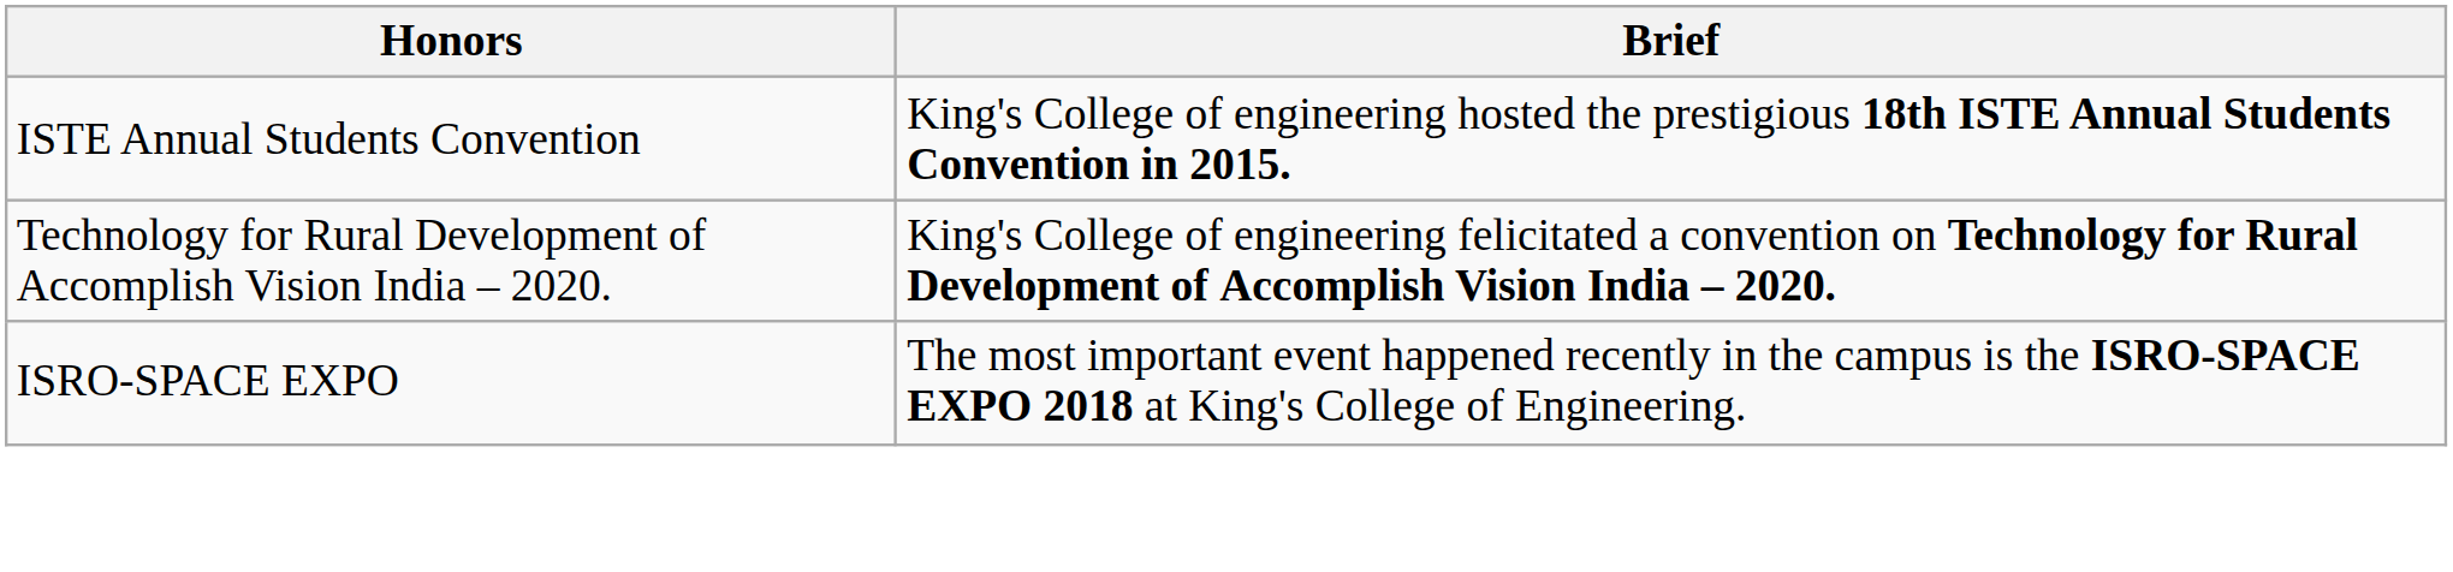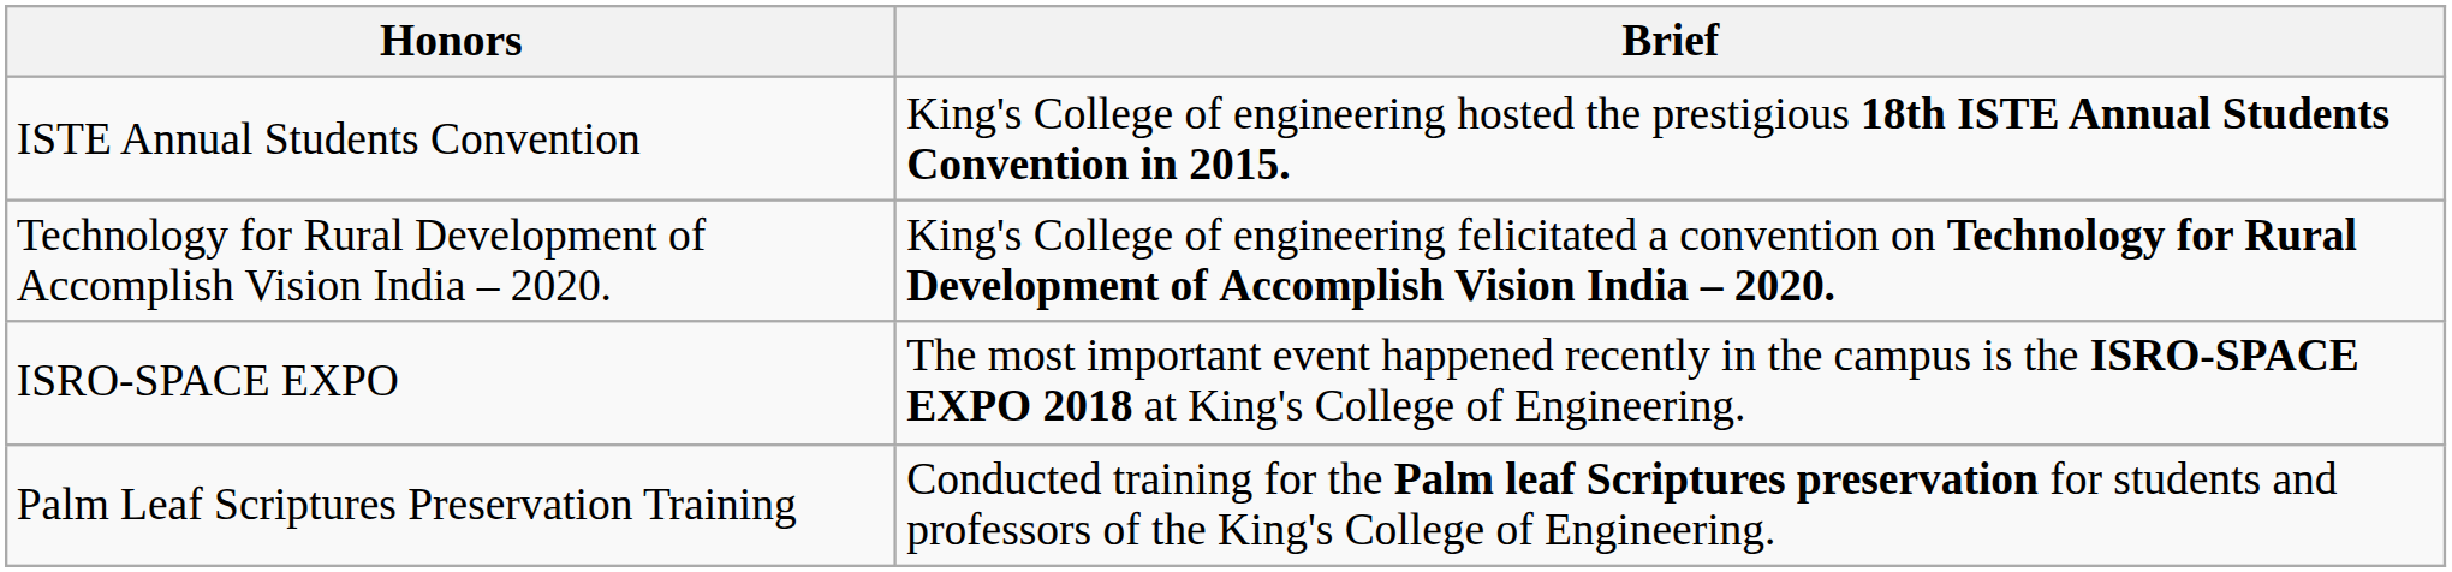+ row: Palm Leaf Scriptures Preservation Training | Conducted training for the Palm leaf Scriptures preservation for students and professors of the King's College of Engineering.
